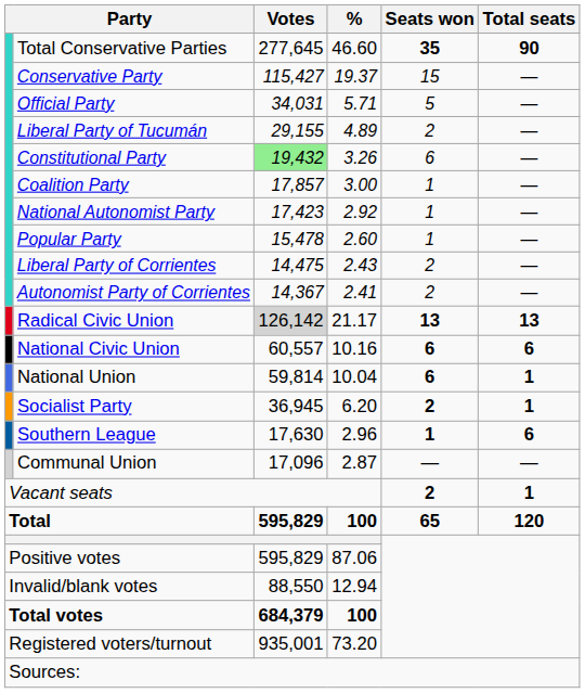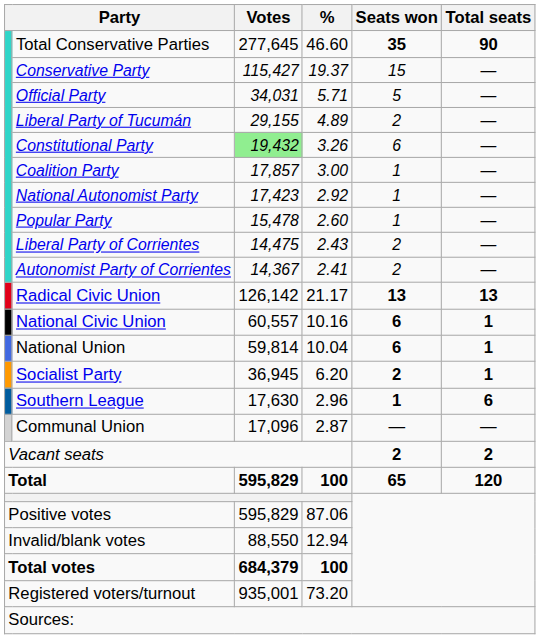Radical Civic Union | Votes: lightgrey background -> no background
National Civic Union | Total seats: 6 -> 1
Vacant seats | Total seats: 1 -> 2
